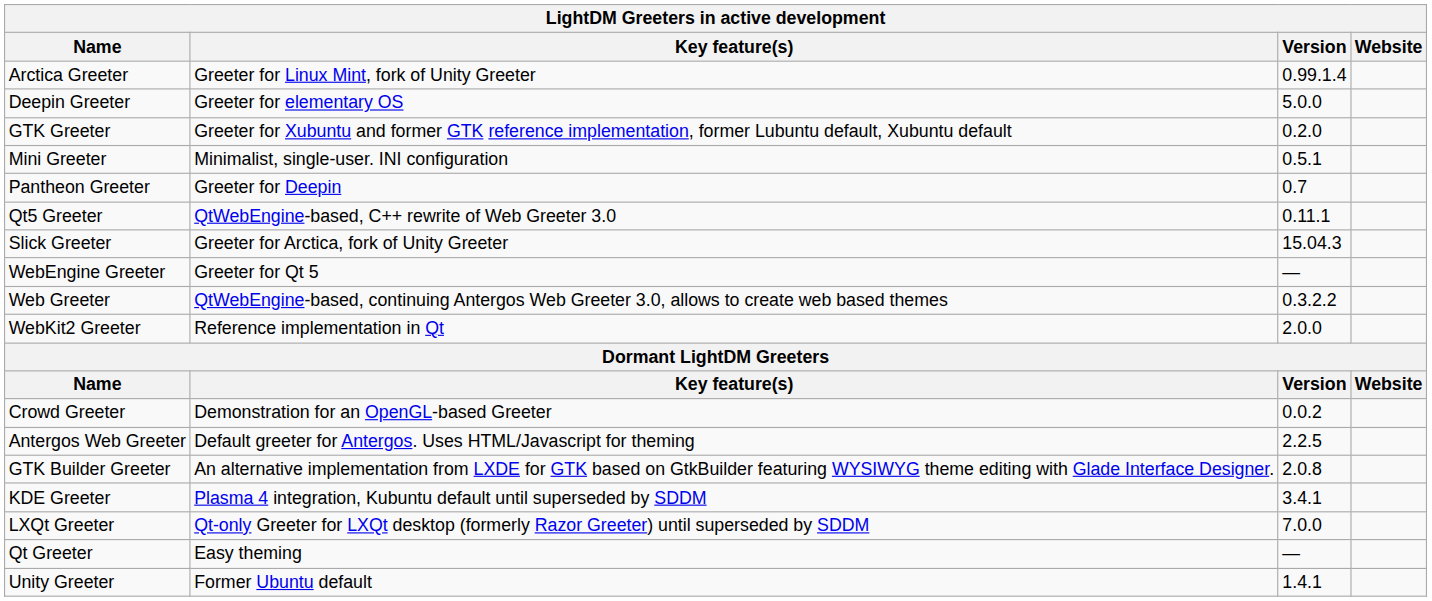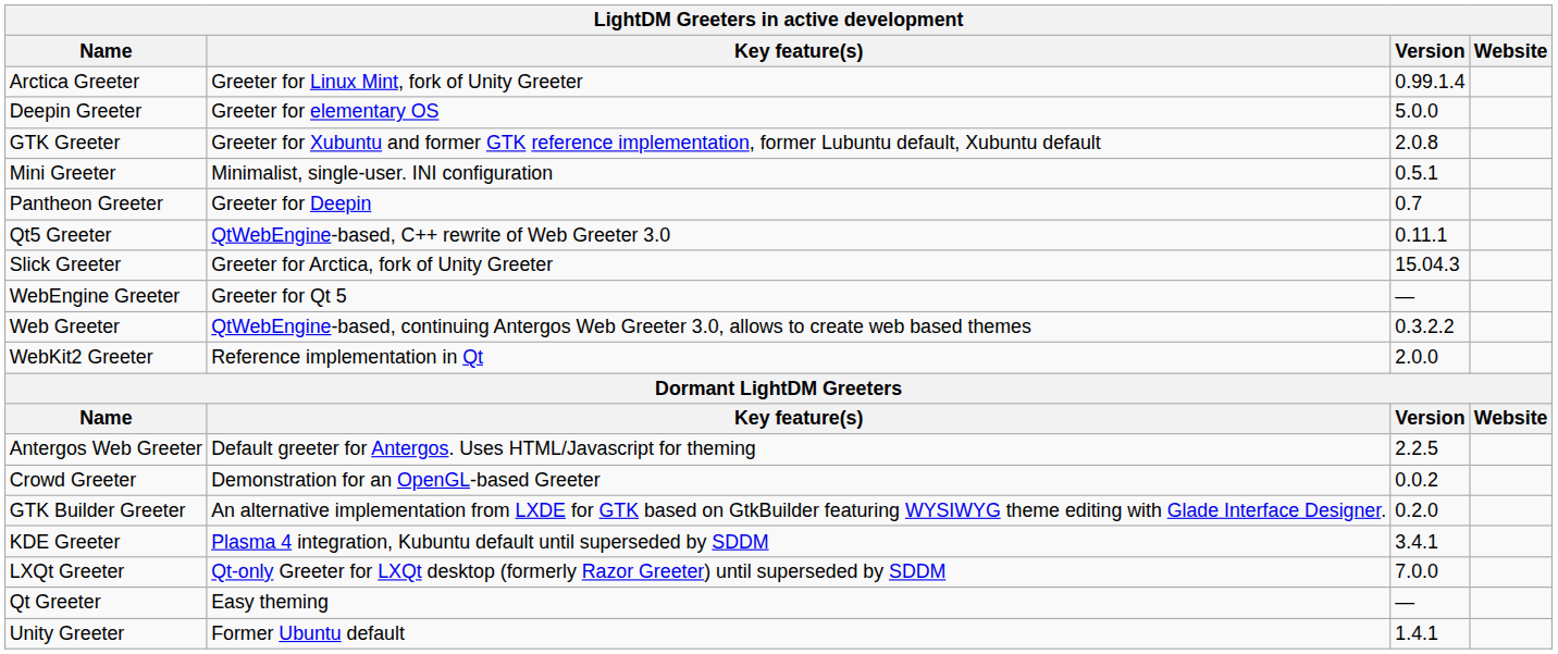GTK Greeter | Version: 0.2.0 -> 2.0.8
rows swapped: Antergos Web Greeter <-> Crowd Greeter
GTK Builder Greeter | Version: 2.0.8 -> 0.2.0
